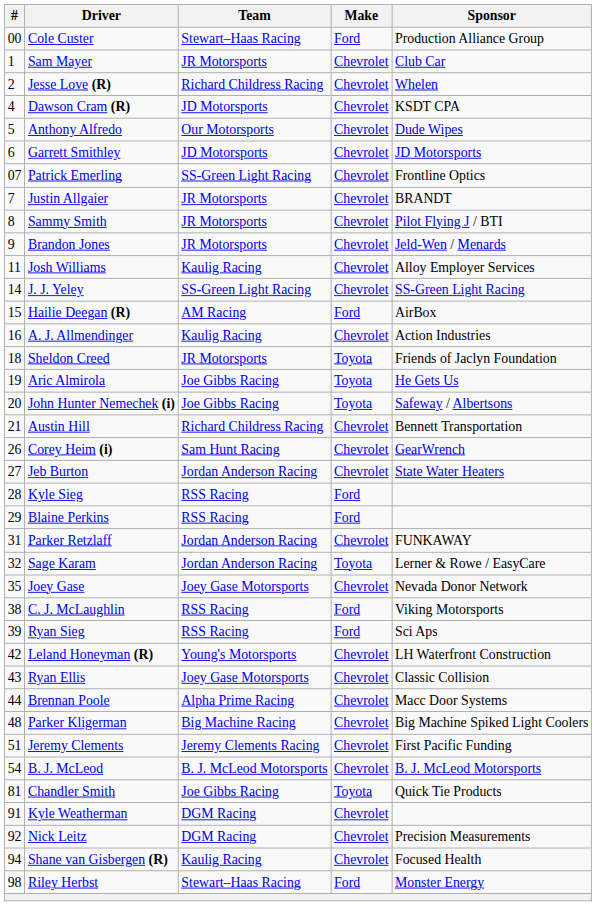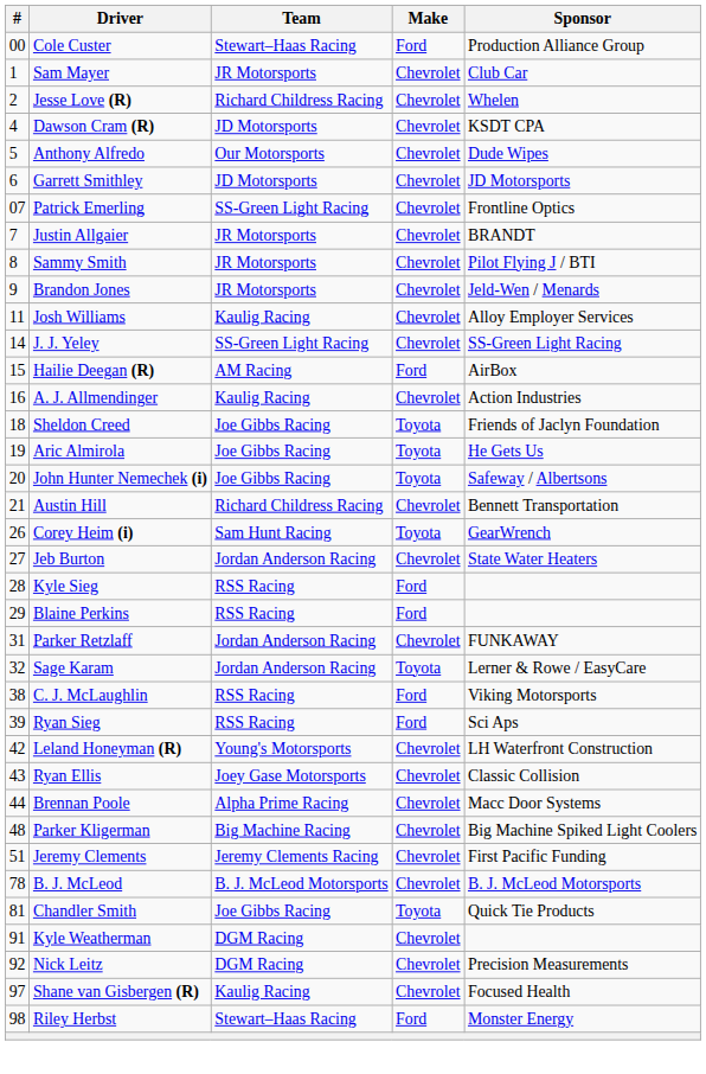Sheldon Creed | Team: JR Motorsports -> Joe Gibbs Racing
Corey Heim (i) | Make: Chevrolet -> Toyota
- row: 35 | Joey Gase | Joey Gase Motorsports | Chevrolet | Nevada Donor Network
B. J. McLeod | #: 54 -> 78
Shane van Gisbergen (R) | #: 94 -> 97
